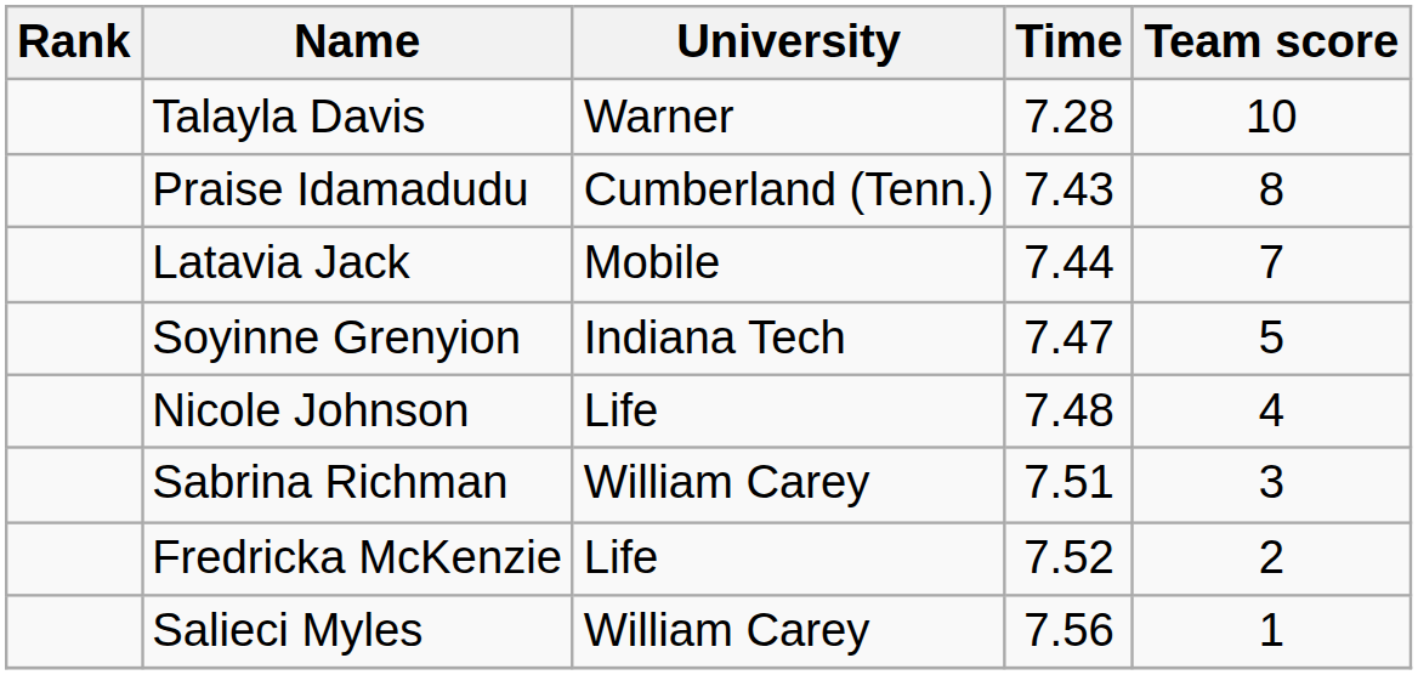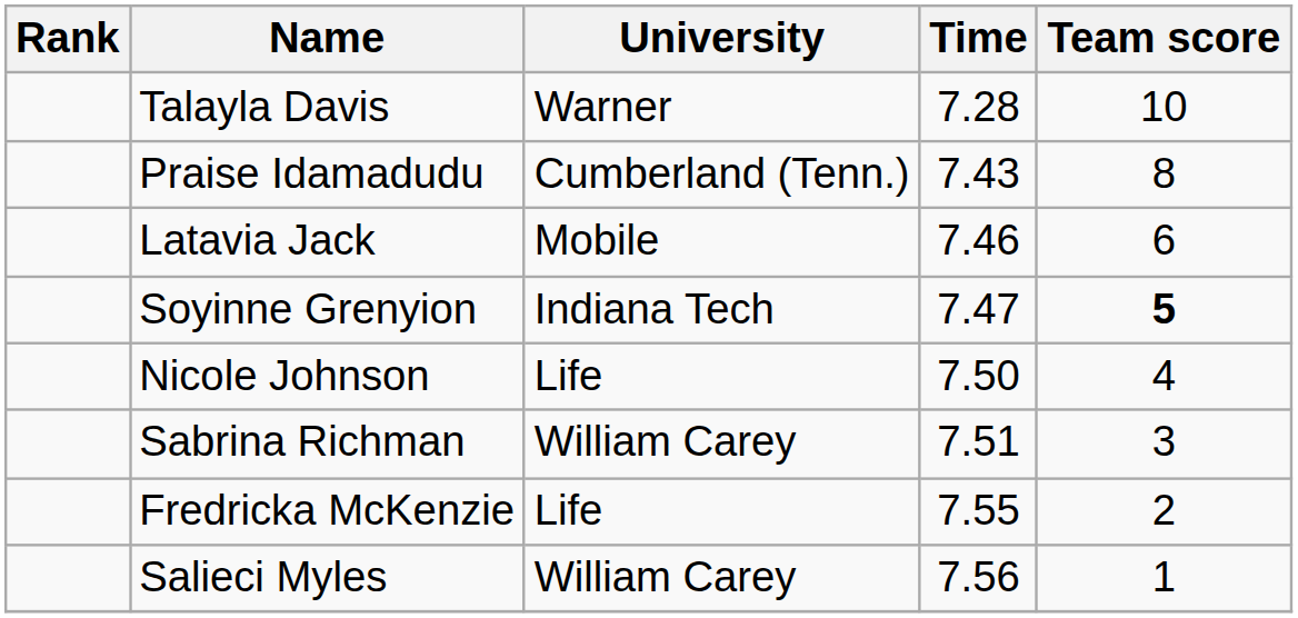Latavia Jack | Time: 7.44 -> 7.46
Latavia Jack | Team score: 7 -> 6
Soyinne Grenyion | Team score: normal -> bold
Nicole Johnson | Time: 7.48 -> 7.50
Fredricka McKenzie | Time: 7.52 -> 7.55
